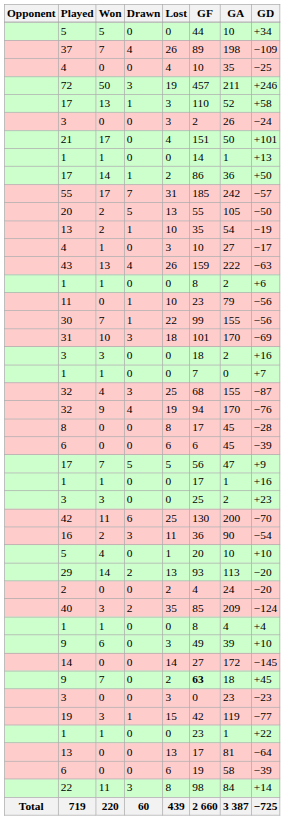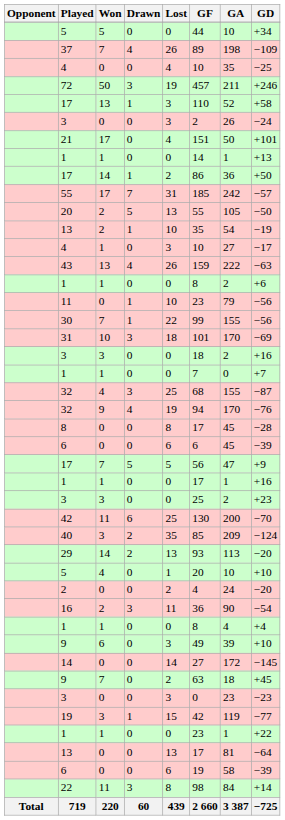rows swapped: 40 <-> 16
rows swapped: 29 <-> 5 / 4
9 / 7 | GF: bold -> normal
